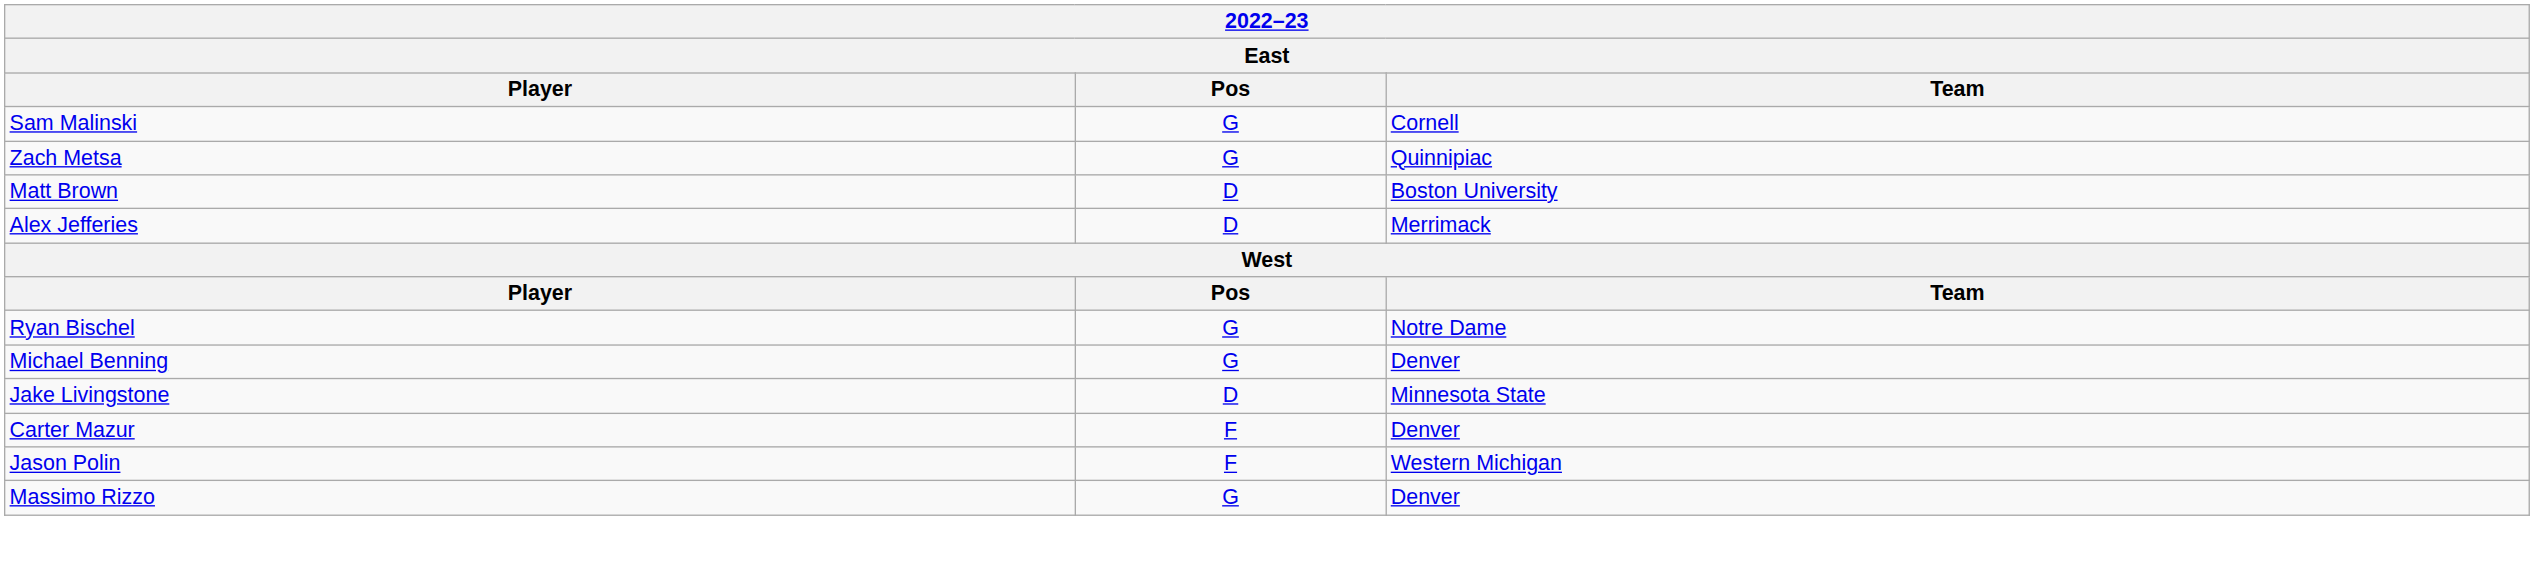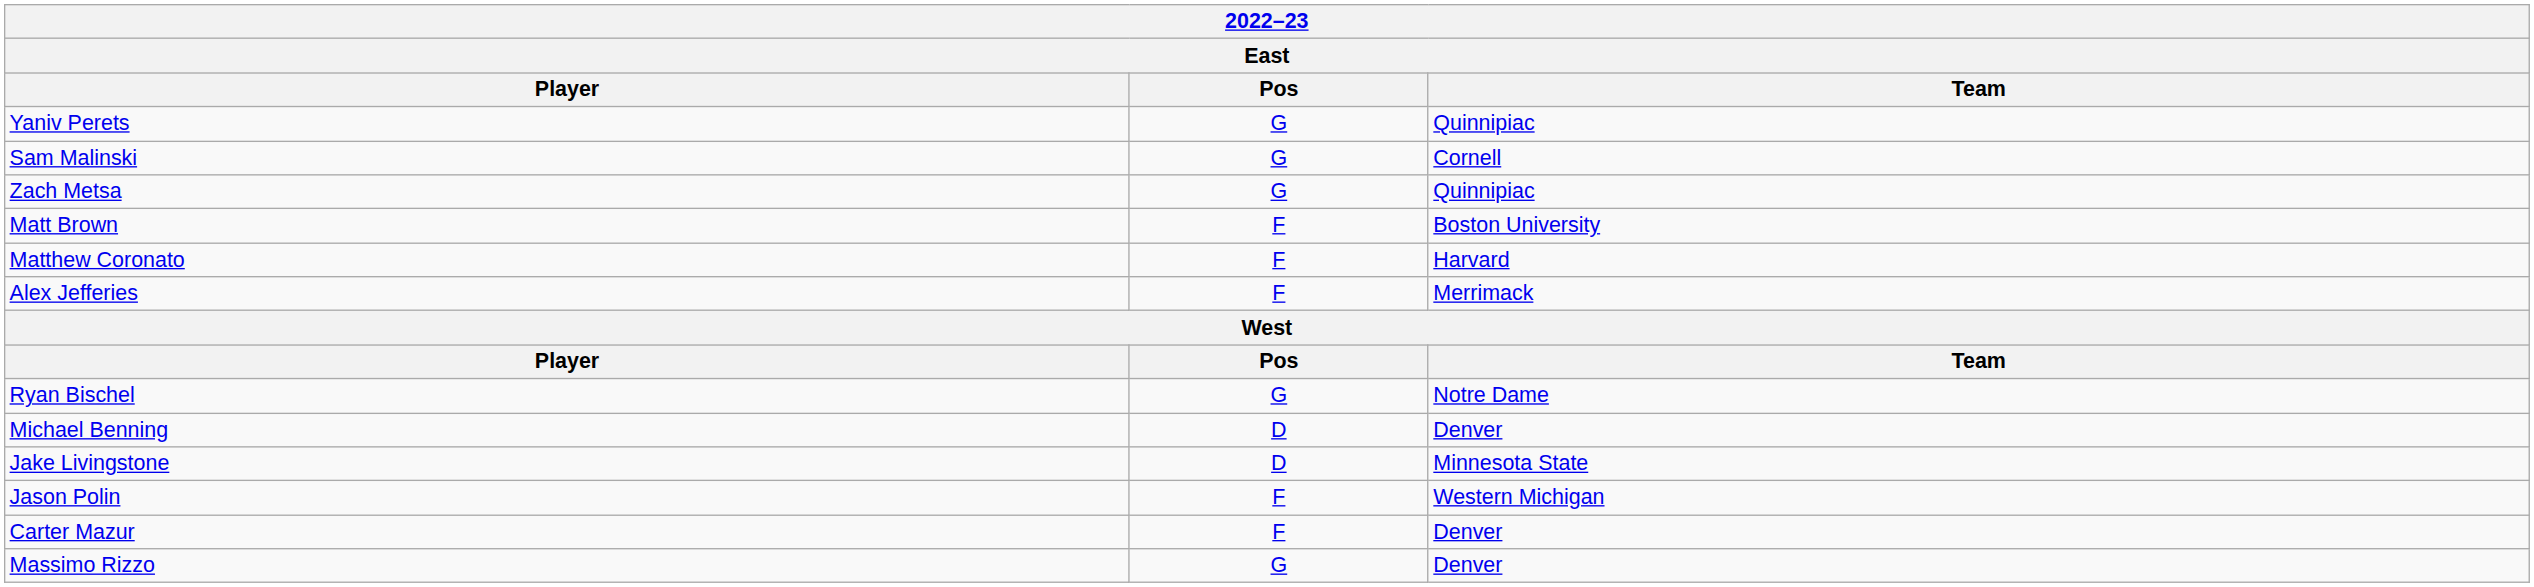+ row: Yaniv Perets | G | Quinnipiac
Matt Brown | Pos: D -> F
+ row: Matthew Coronato | F | Harvard
Alex Jefferies | Pos: D -> F
Michael Benning | Pos: G -> D
rows swapped: Carter Mazur <-> Jason Polin
